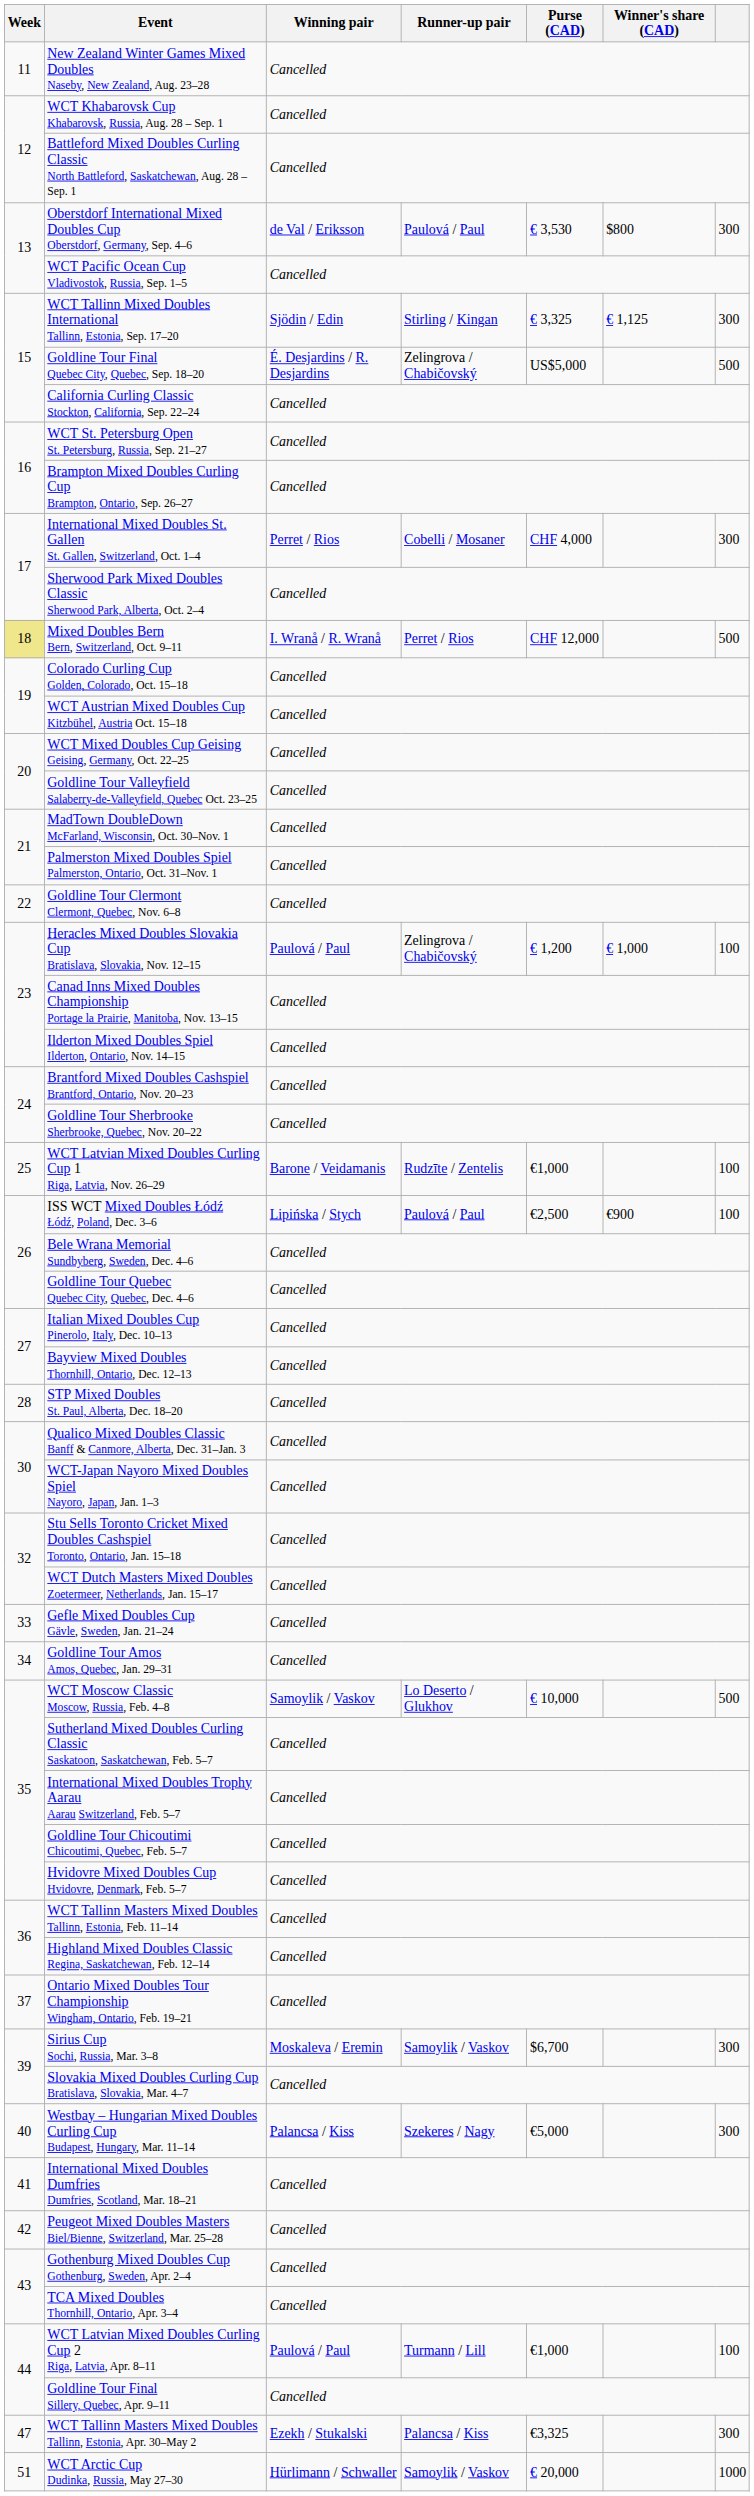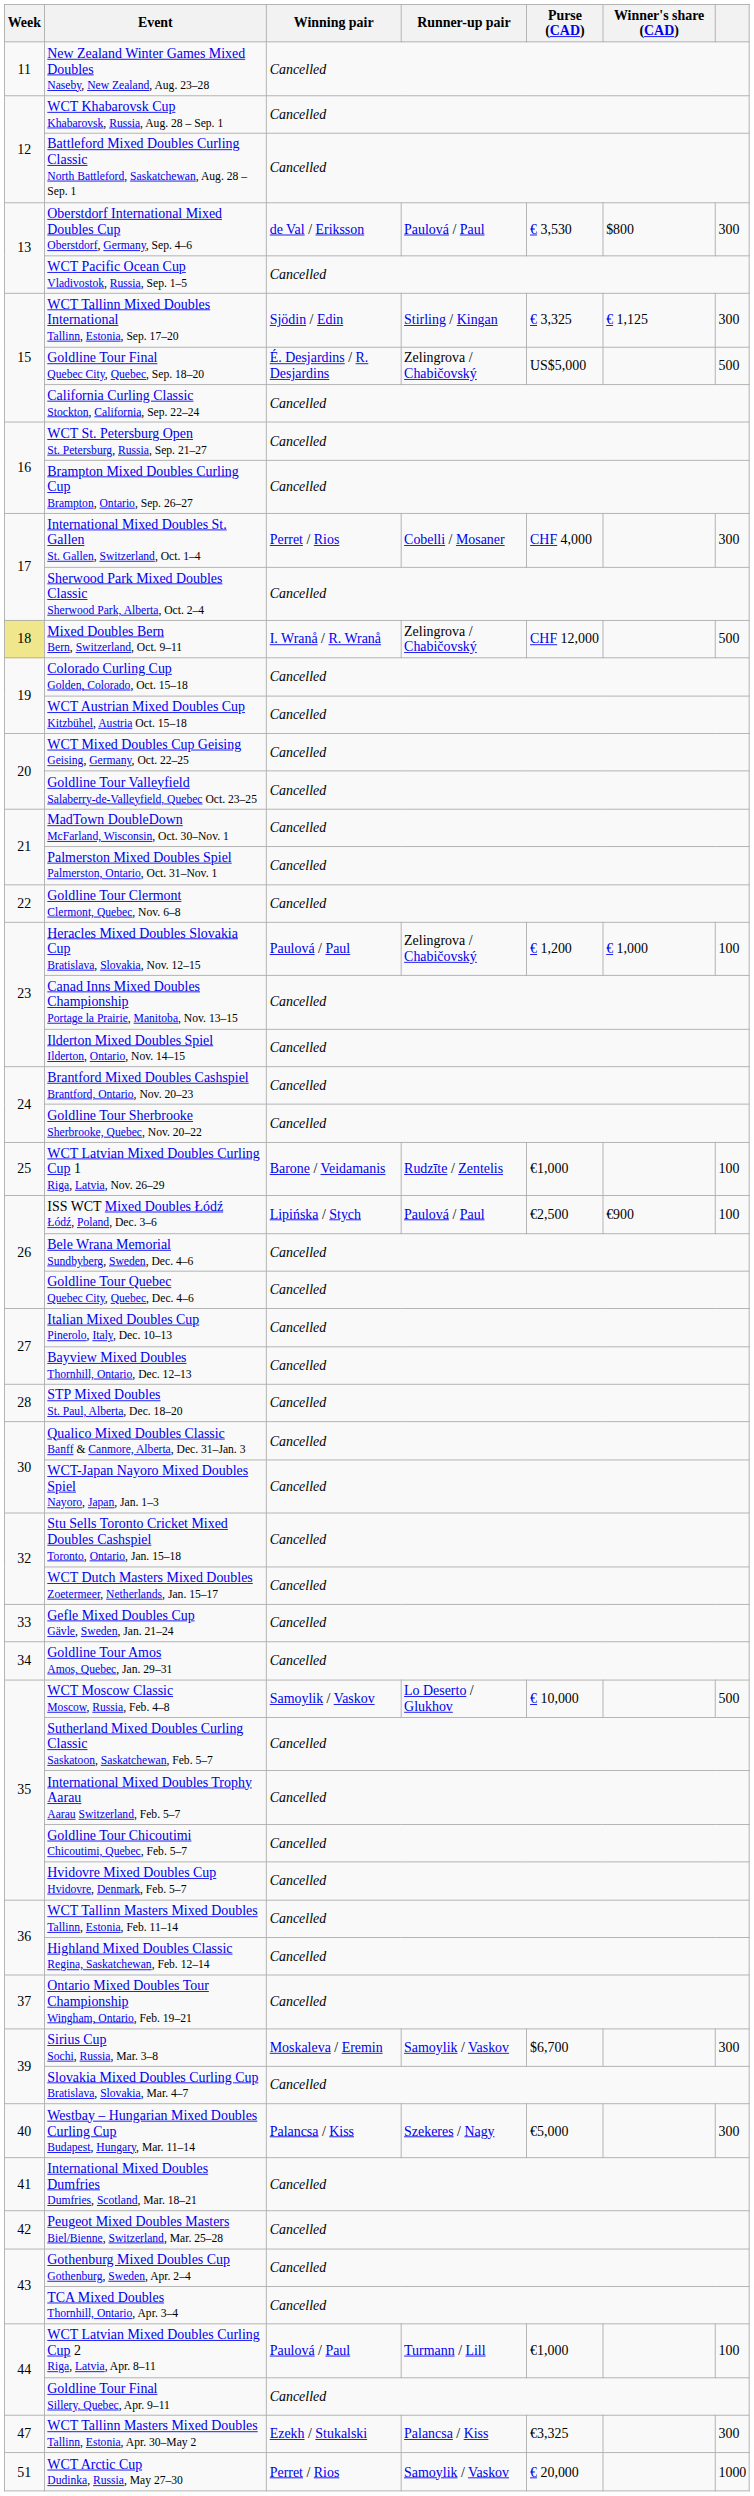Mixed Doubles Bern Bern, Switzerland, Oct. 9–11 | Runner-up pair: Perret / Rios -> Zelingrova / Chabičovský
WCT Arctic Cup Dudinka, Russia, May 27–30 | Winning pair: Hürlimann / Schwaller -> Perret / Rios
